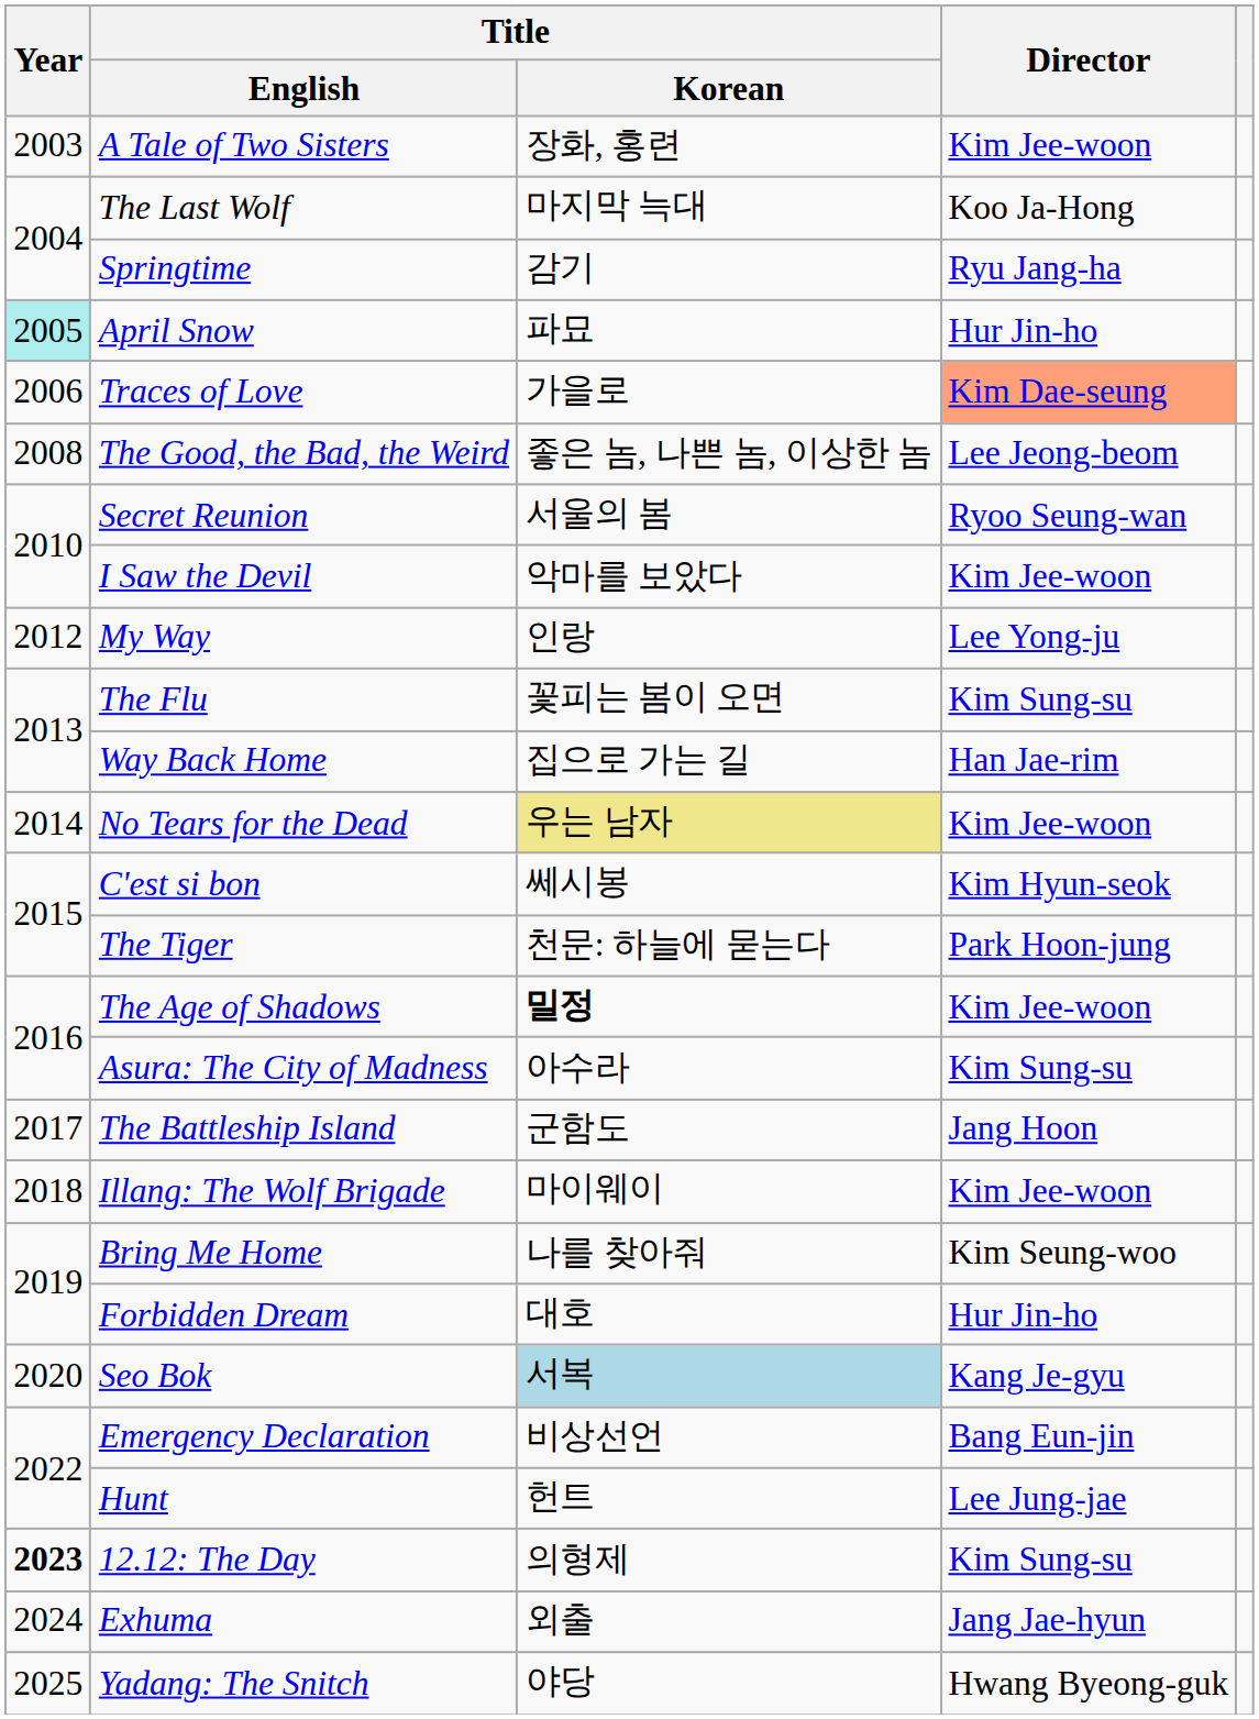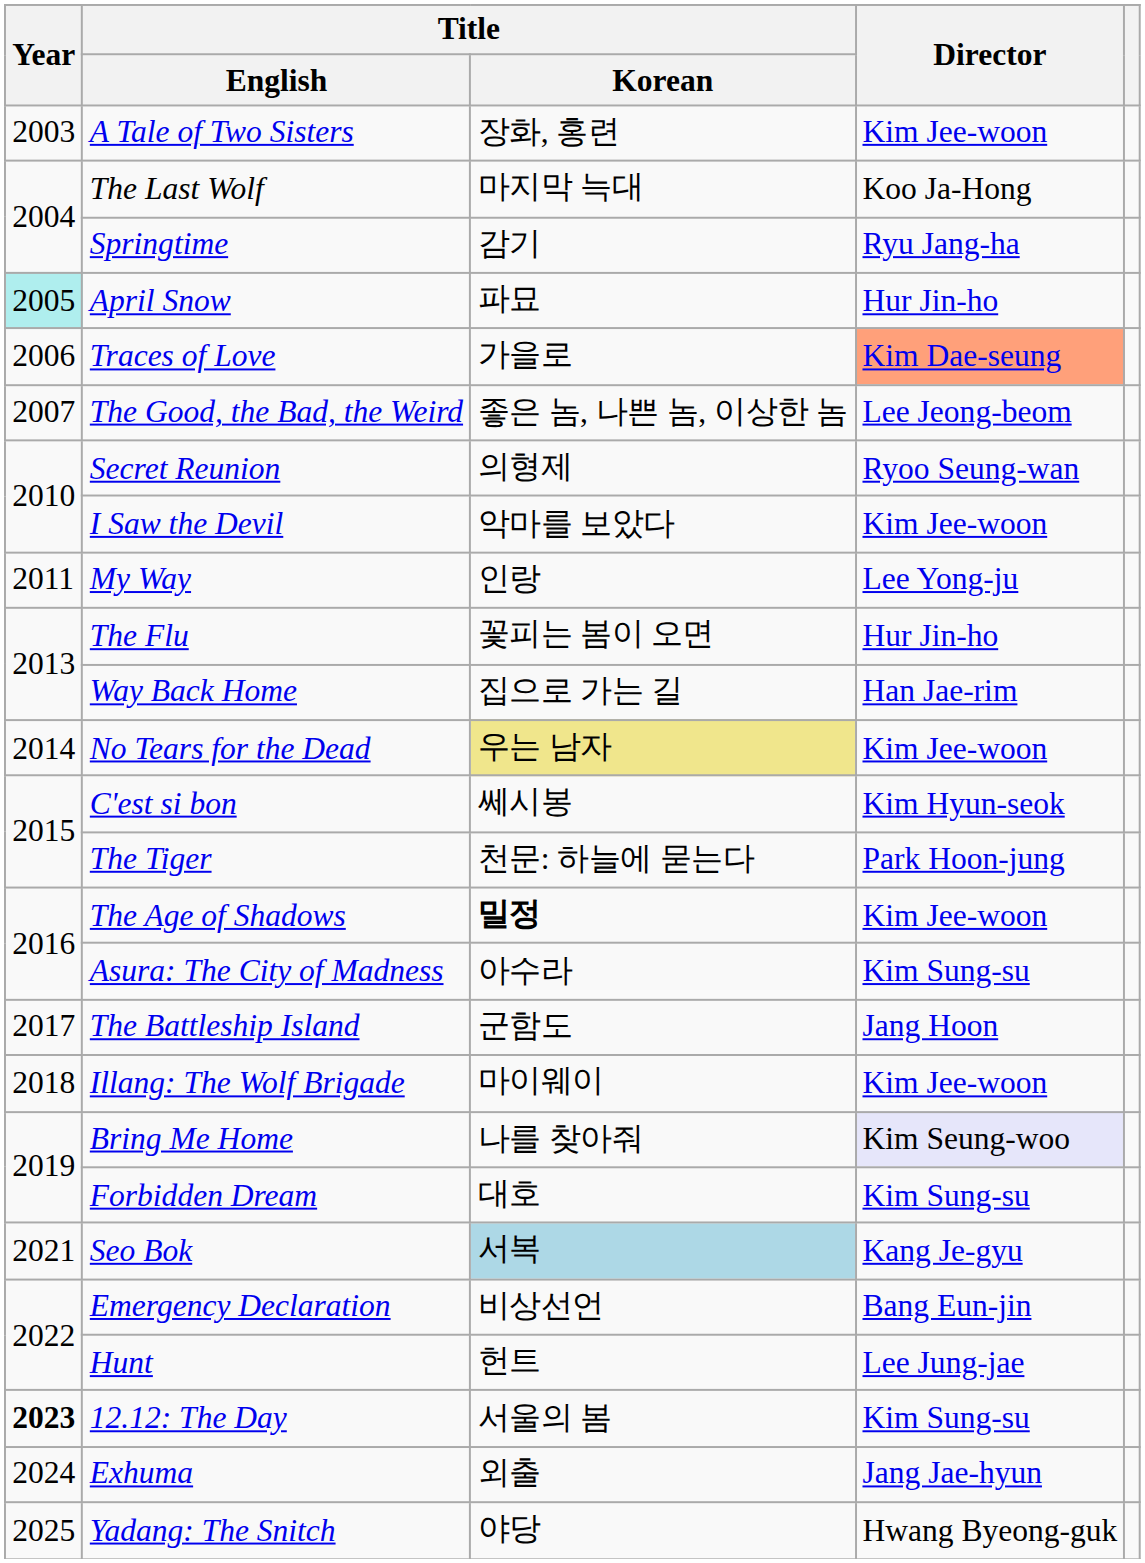The Good, the Bad, the Weird | Year: 2008 -> 2007
Secret Reunion | Title / Korean: 서울의 봄 -> 의형제
My Way | Year: 2012 -> 2011
The Flu | Director: Kim Sung-su -> Hur Jin-ho
Bring Me Home | Director: no background -> lavender background
Forbidden Dream | Director: Hur Jin-ho -> Kim Sung-su
Seo Bok | Year: 2020 -> 2021
12.12: The Day | Title / Korean: 의형제 -> 서울의 봄
